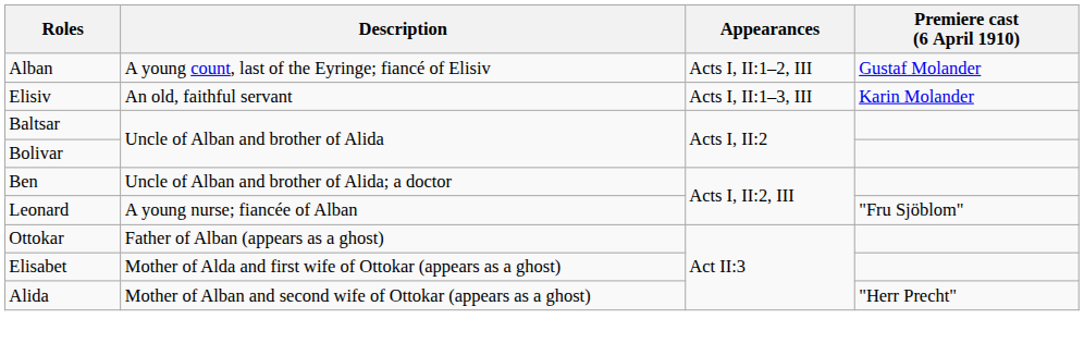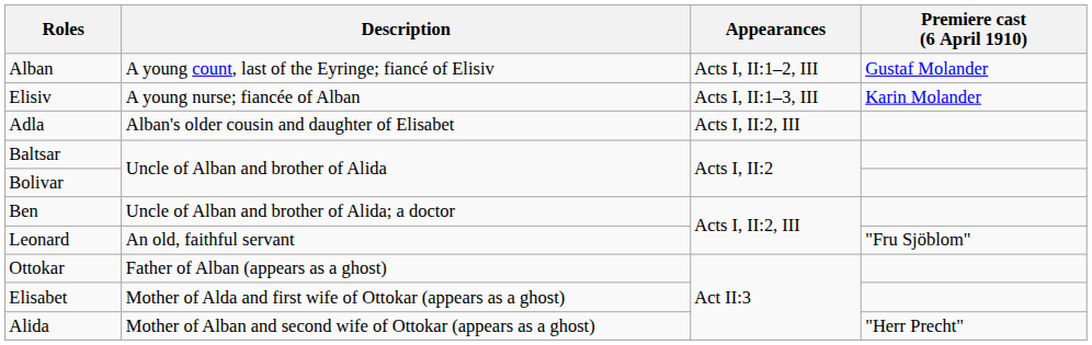Elisiv | Description: An old, faithful servant -> A young nurse; fiancée of Alban
+ row: Adla | Alban's older cousin and daughter of Elisabet | Acts I, II:2, III
Leonard | Description: A young nurse; fiancée of Alban -> An old, faithful servant
